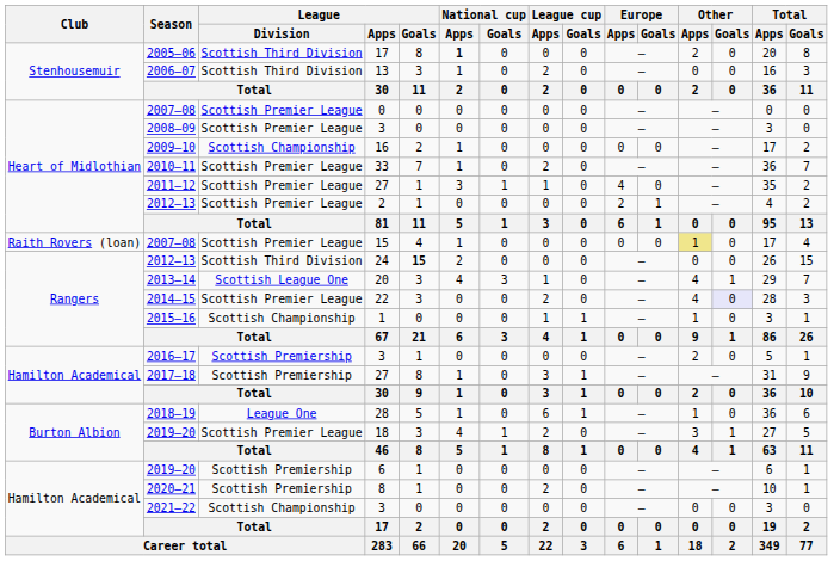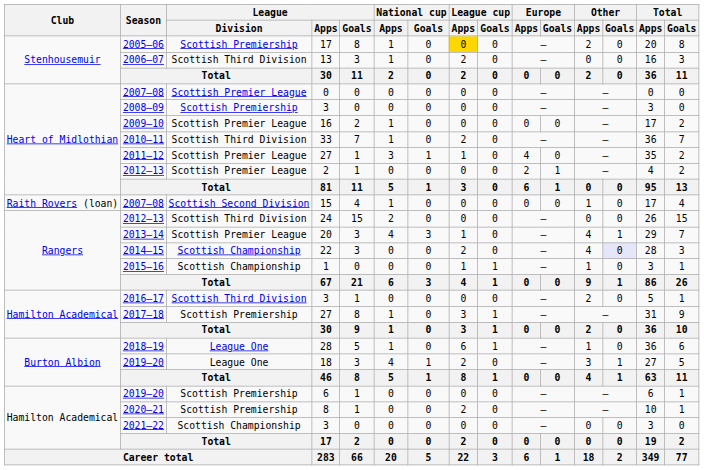2005–06 | League / Division: Scottish Third Division -> Scottish Premiership
2005–06 | National cup / Apps: bold -> normal
2005–06 | League cup / Apps: no background -> gold background
2008–09 | League / Division: Scottish Premier League -> Scottish Premiership
2009–10 | League / Division: Scottish Championship -> Scottish Premier League
2010–11 | League / Division: Scottish Premier League -> Scottish Third Division
2007–08 / 15 | League / Division: Scottish Premier League -> Scottish Second Division
2007–08 / 15 | Other / Apps: khaki background -> no background
2012–13 / 24 | League / Goals: bold -> normal
2013–14 | League / Division: Scottish League One -> Scottish Premier League
2014–15 | League / Division: Scottish Premier League -> Scottish Championship
2016–17 | League / Division: Scottish Premiership -> Scottish Third Division
2019–20 / 18 | League / Division: Scottish Premier League -> League One
